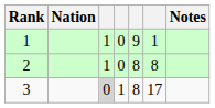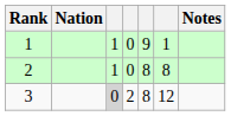3 | column 4: 1 -> 2
3 | column 6: 17 -> 12
